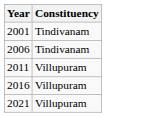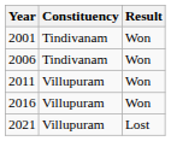+ column: Result | Won | Won | Won | Won | Lost
